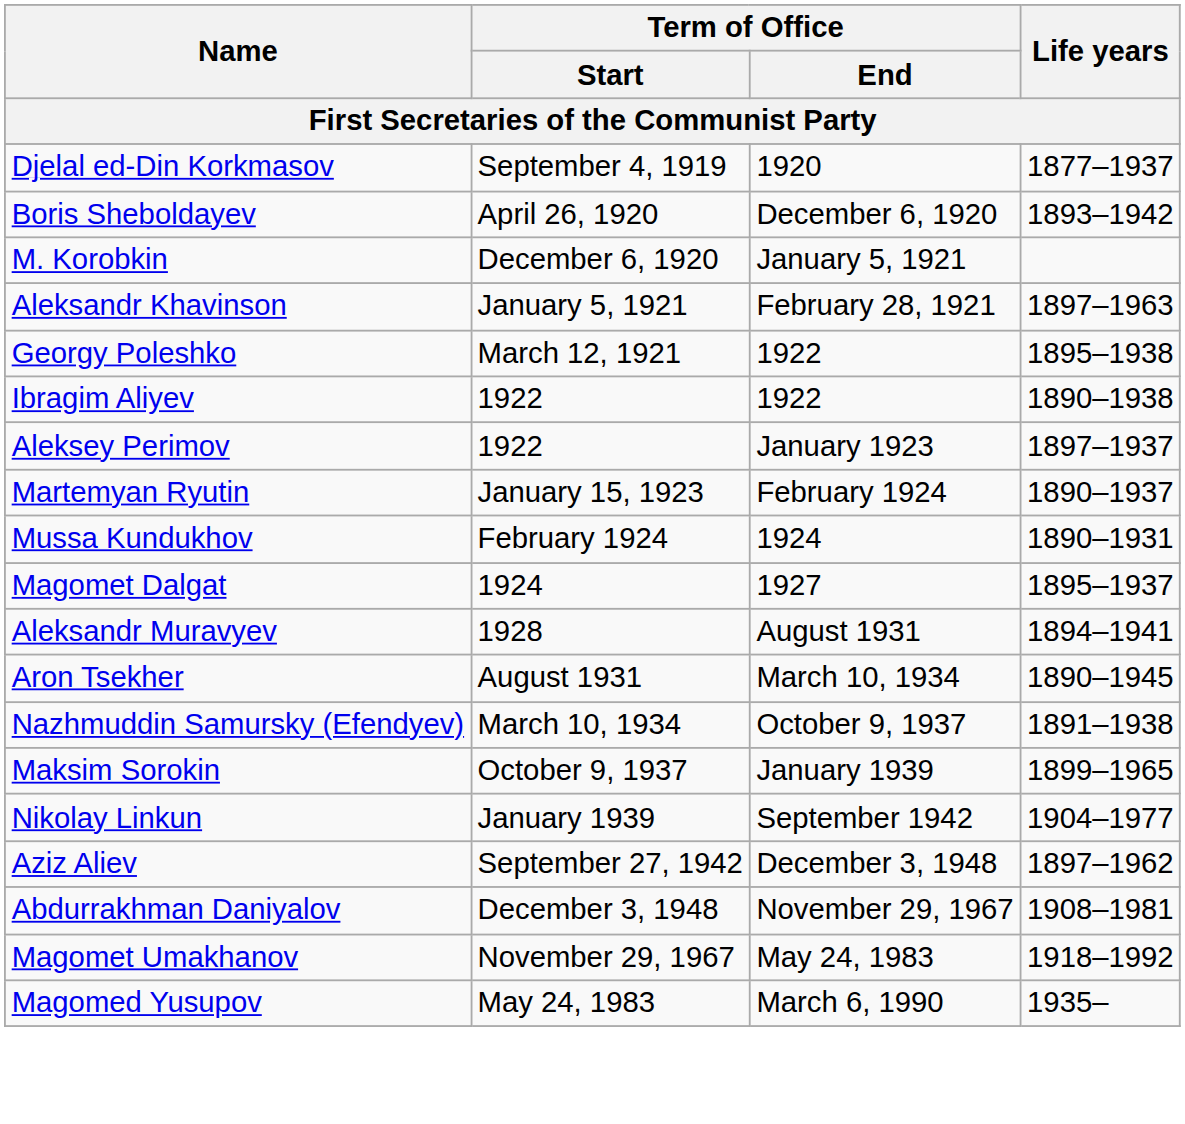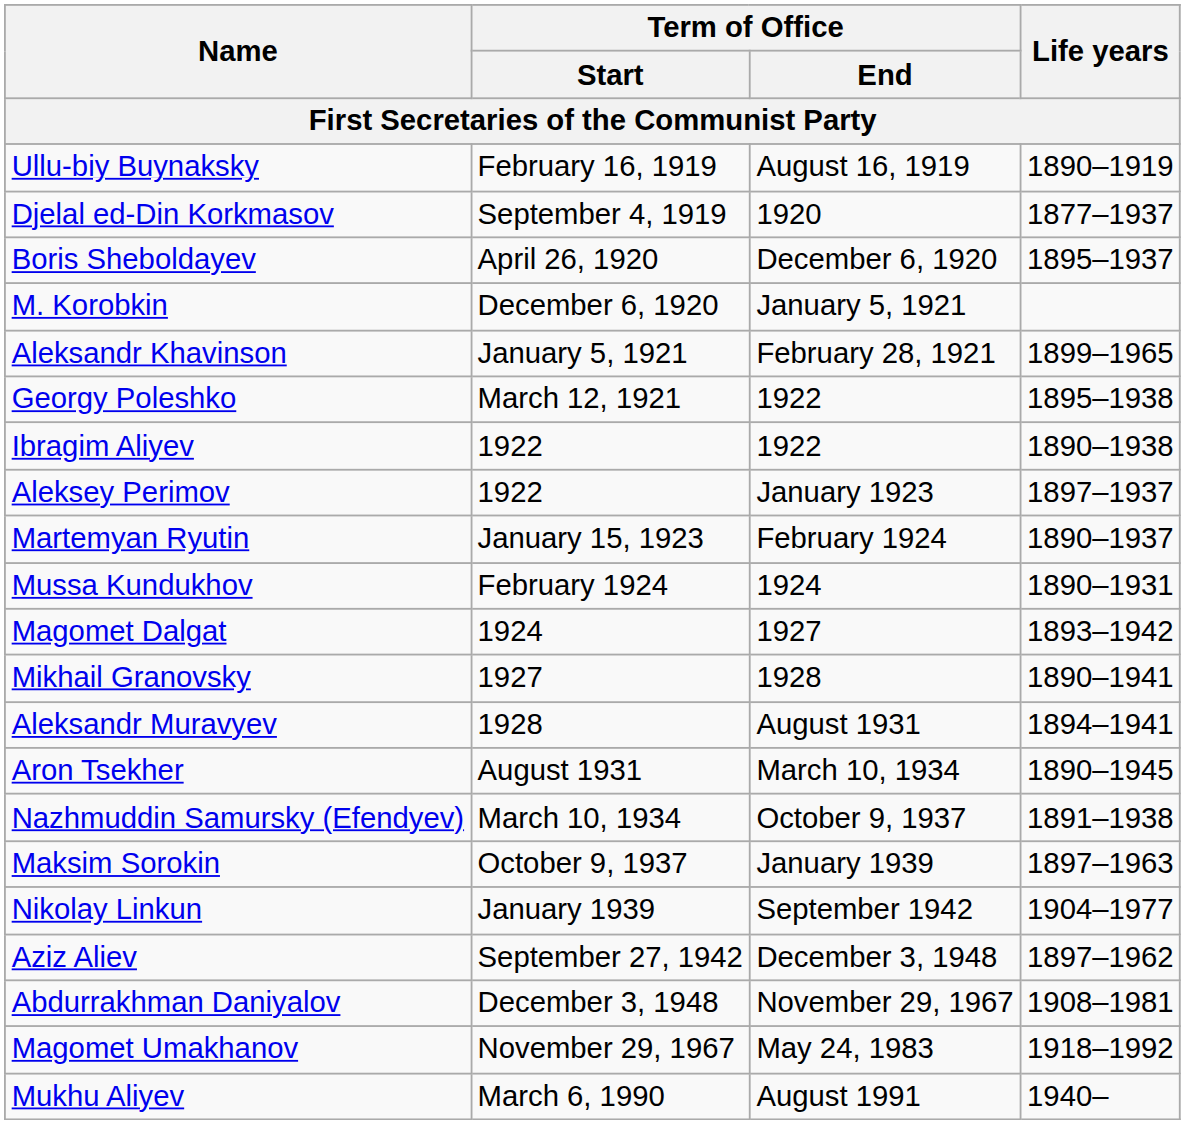+ row: Ullu-biy Buynaksky | February 16, 1919 | August 16, 1919 | 1890–1919
Boris Sheboldayev | Life years: 1893–1942 -> 1895–1937
Aleksandr Khavinson | Life years: 1897–1963 -> 1899–1965
Magomet Dalgat | Life years: 1895–1937 -> 1893–1942
+ row: Mikhail Granovsky | 1927 | 1928 | 1890–1941
Maksim Sorokin | Life years: 1899–1965 -> 1897–1963
- row: Magomed Yusupov | May 24, 1983 | March 6, 1990 | 1935–
+ row: Mukhu Aliyev | March 6, 1990 | August 1991 | 1940–
